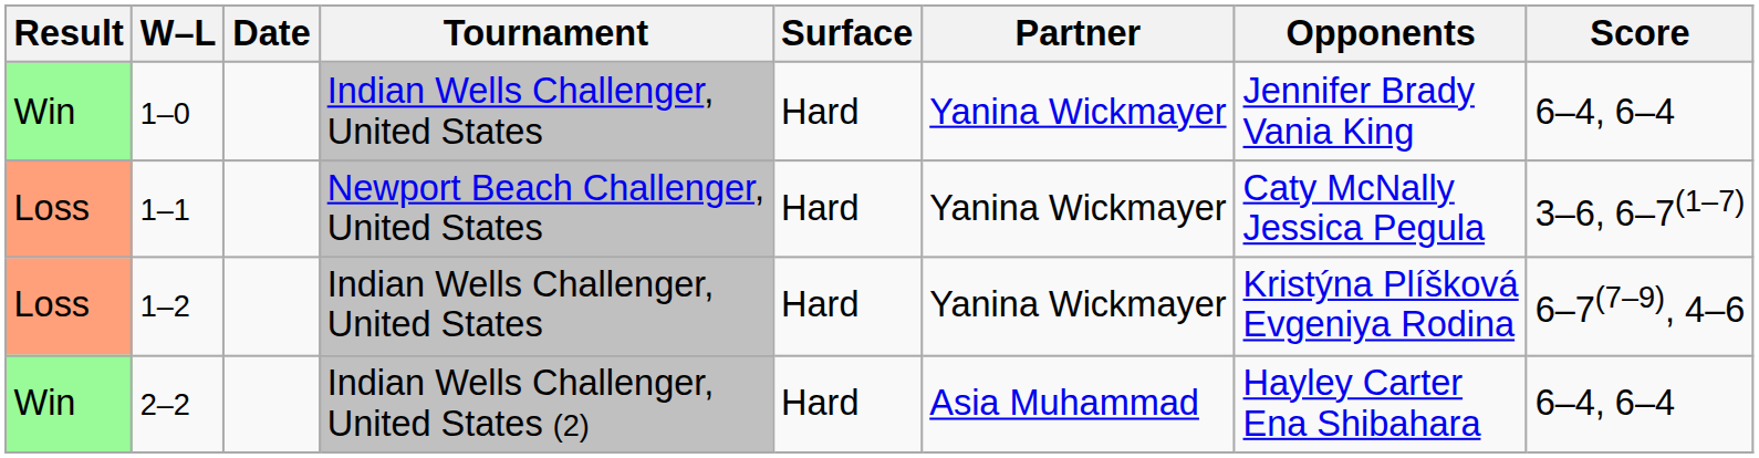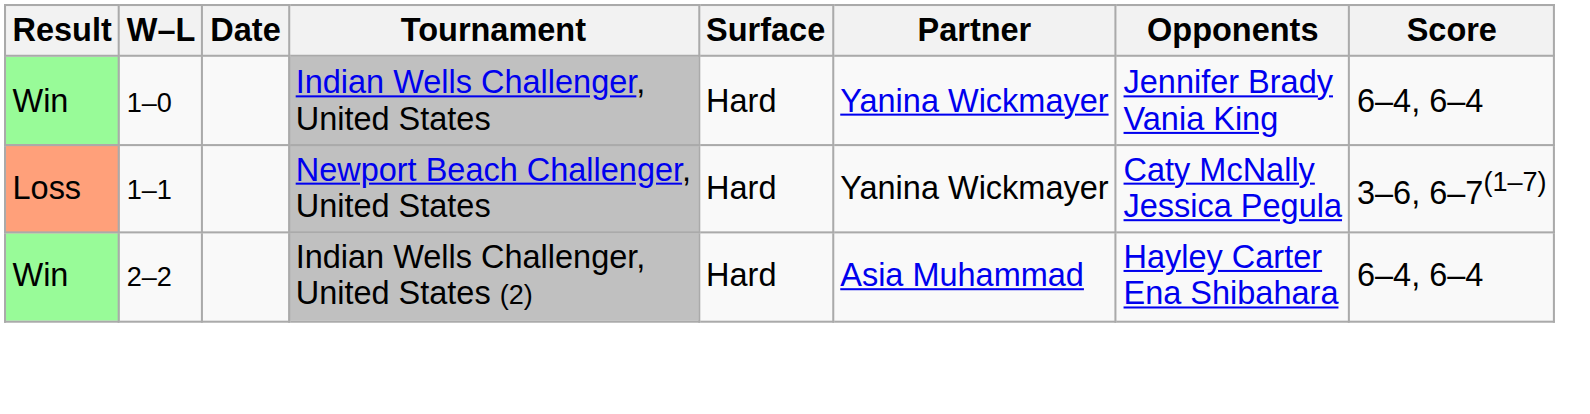- row: Loss | 1–2 | Indian Wells Challenger, United States | Hard | Yanina Wickmayer | Kristýna Plíšková Evgeniya Rodina | 6–7(7–9), 4–6
